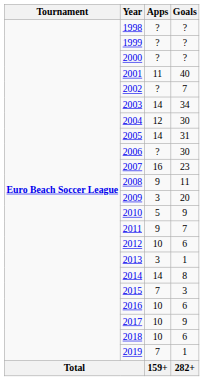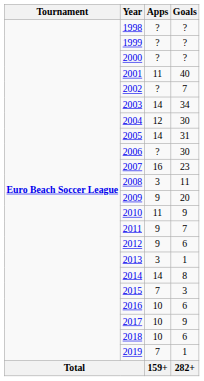2008 | Apps: 9 -> 3
2009 | Apps: 3 -> 9
2010 | Apps: 5 -> 11
2012 | Apps: 10 -> 9
